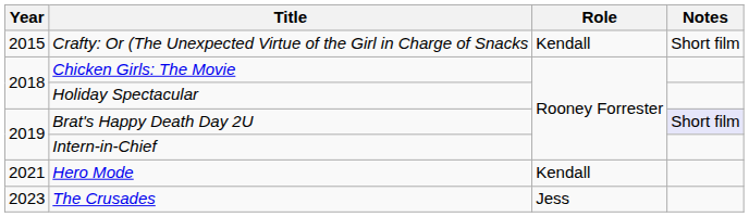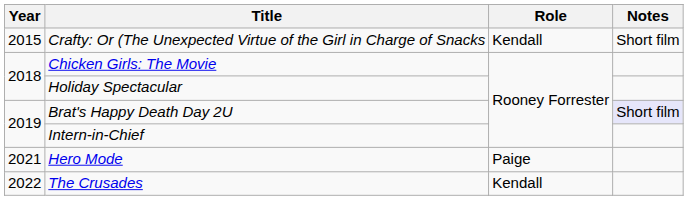Hero Mode | Role: Kendall -> Paige
The Crusades | Year: 2023 -> 2022
The Crusades | Role: Jess -> Kendall
